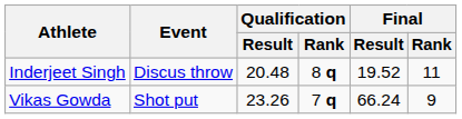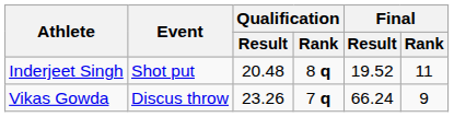Inderjeet Singh | Event: Discus throw -> Shot put
Vikas Gowda | Event: Shot put -> Discus throw
